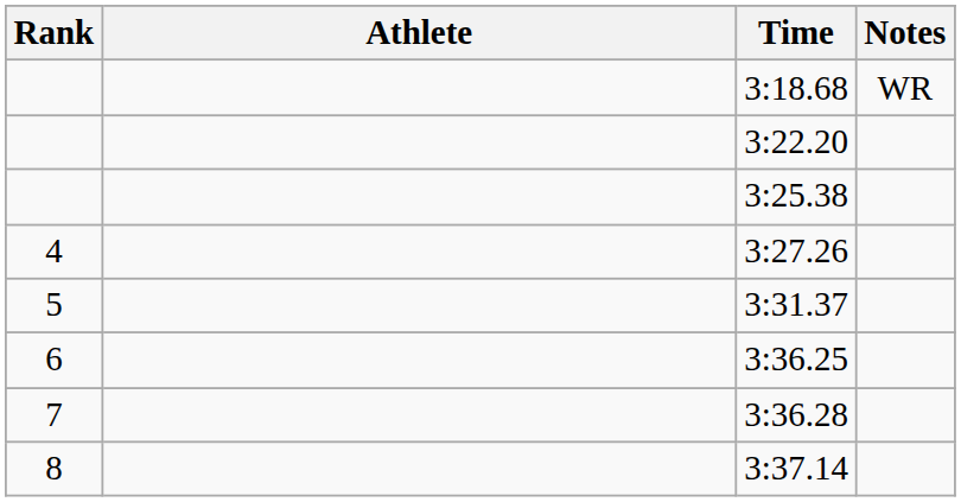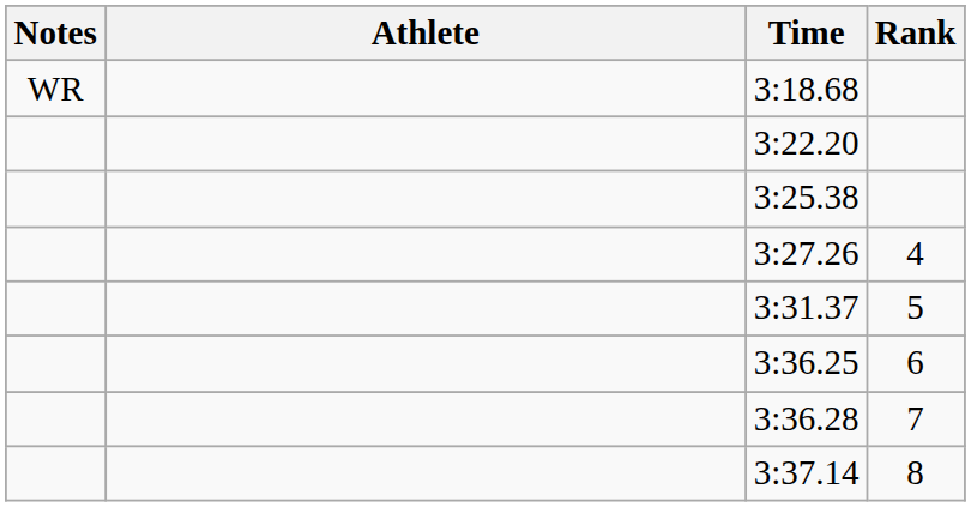columns swapped: Rank <-> Notes
